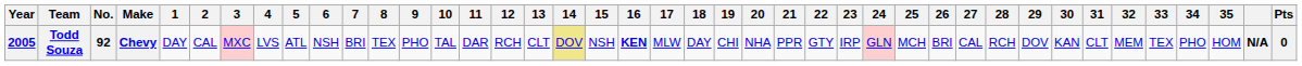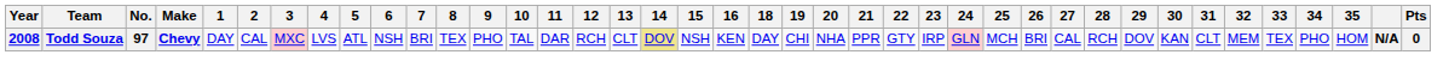- column: 17 | MLW
Todd Souza | Year: 2005 -> 2008
Todd Souza | No.: 92 -> 97
Todd Souza | 16: bold -> normal
